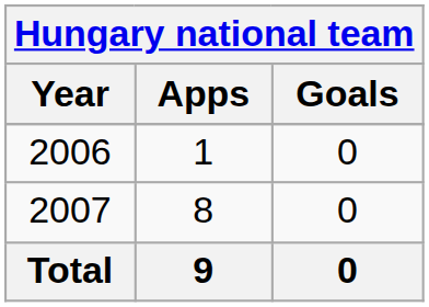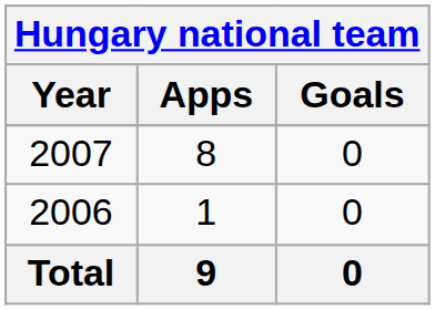rows swapped: 2006 <-> 2007
